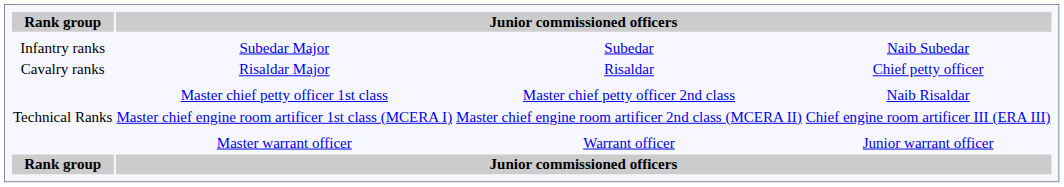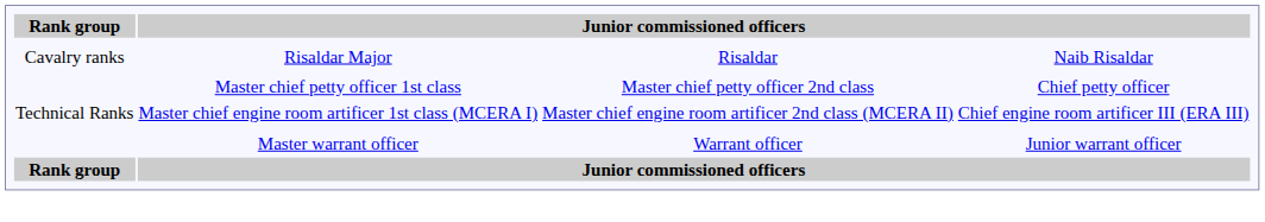- row: Infantry ranks | Subedar Major | Subedar | Naib Subedar
Risaldar Major | column 4: Chief petty officer -> Naib Risaldar
Master chief petty officer 1st class | column 4: Naib Risaldar -> Chief petty officer
